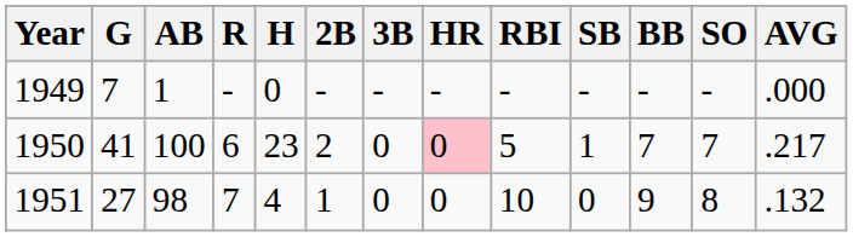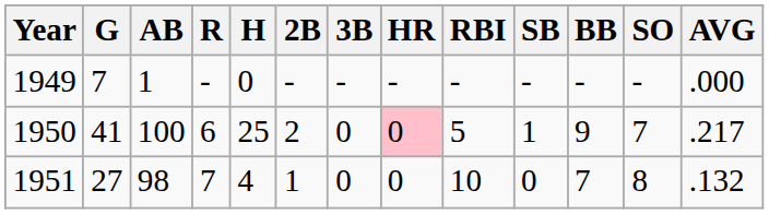1950 | H: 23 -> 25
1950 | BB: 7 -> 9
1951 | BB: 9 -> 7
